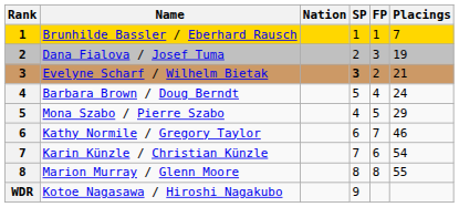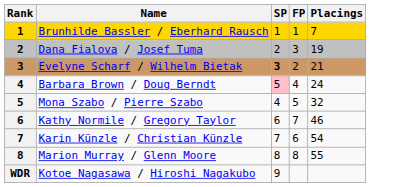- column: Nation
Barbara Brown / Doug Berndt | SP: no background -> pink background
Mona Szabo / Pierre Szabo | Placings: 29 -> 32
